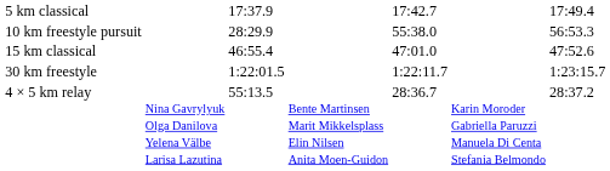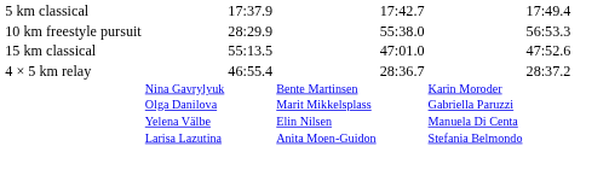15 km classical | column 3: 46:55.4 -> 55:13.5
- row: 30 km freestyle | 1:22:01.5 | 1:22:11.7 | 1:23:15.7
4 × 5 km relay | column 3: 55:13.5 -> 46:55.4
